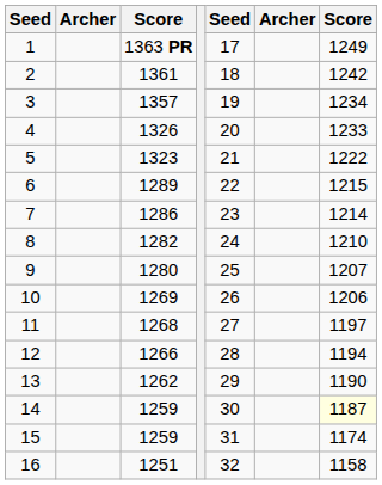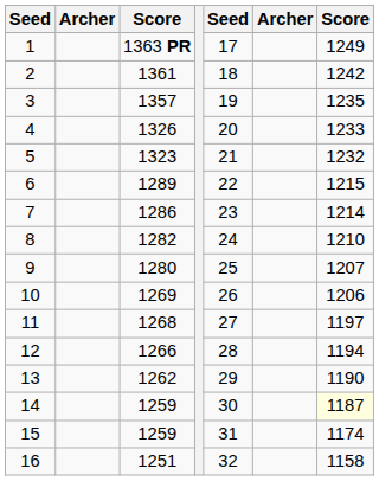3 | column 7: 1234 -> 1235
5 | column 7: 1222 -> 1232
